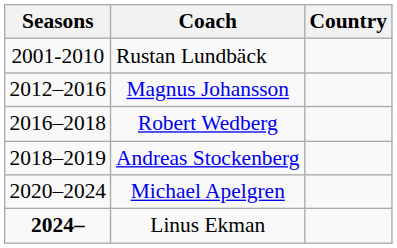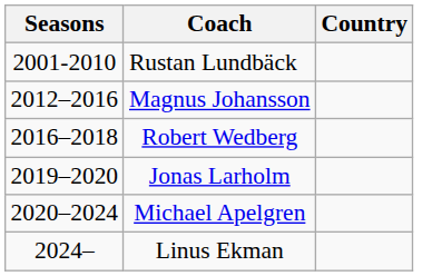- row: 2018–2019 | Andreas Stockenberg
+ row: 2019–2020 | Jonas Larholm
Linus Ekman | Seasons: bold -> normal
